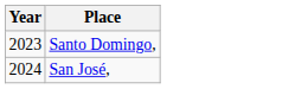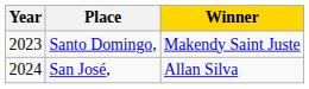+ column: Winner | Makendy Saint Juste | Allan Silva
